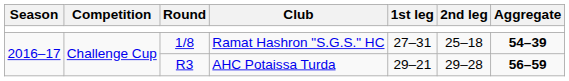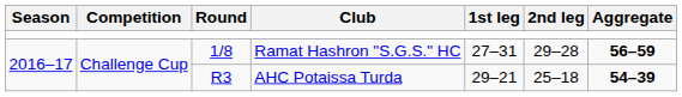Ramat Hashron "S.G.S." HC | 2nd leg: 25–18 -> 29–28
Ramat Hashron "S.G.S." HC | Aggregate: 54–39 -> 56–59
AHC Potaissa Turda | 2nd leg: 29–28 -> 25–18
AHC Potaissa Turda | Aggregate: 56–59 -> 54–39
